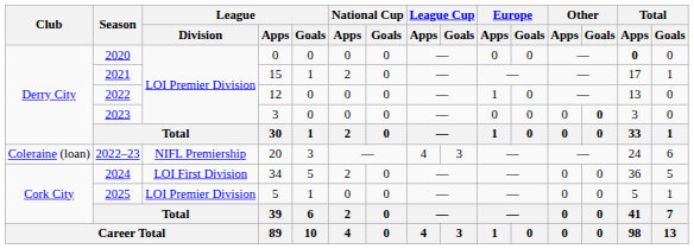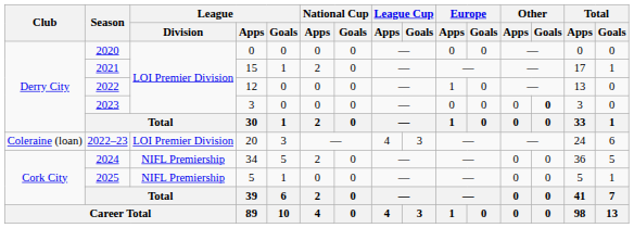2020 | Total / Apps: bold -> normal
2022–23 | League / Division: NIFL Premiership -> LOI Premier Division
2024 | League / Division: LOI First Division -> NIFL Premiership
2025 | League / Division: LOI Premier Division -> NIFL Premiership
